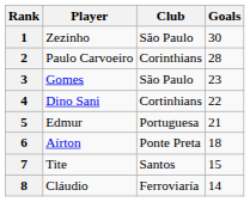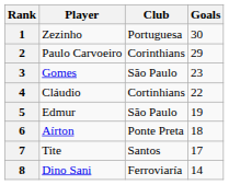1 | Club: São Paulo -> Portuguesa
2 | Goals: 28 -> 29
4 | Player: Dino Sani -> Cláudio
5 | Club: Portuguesa -> São Paulo
5 | Goals: 21 -> 19
7 | Goals: 15 -> 17
8 | Player: Cláudio -> Dino Sani
